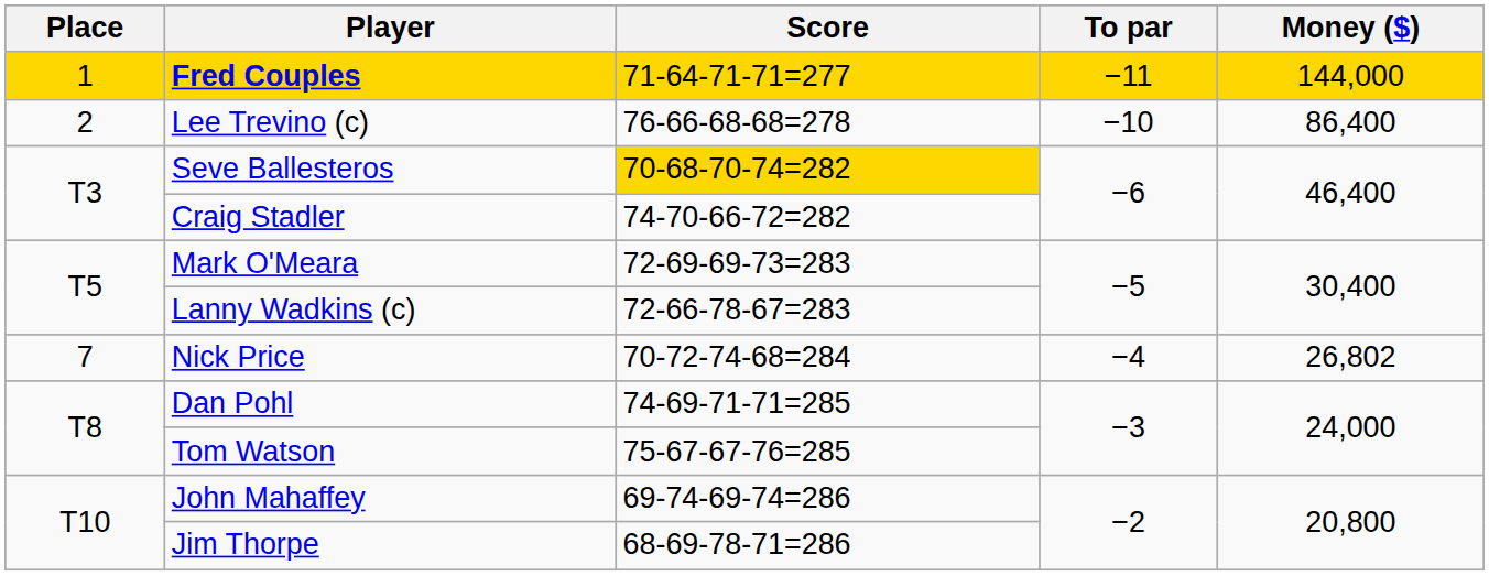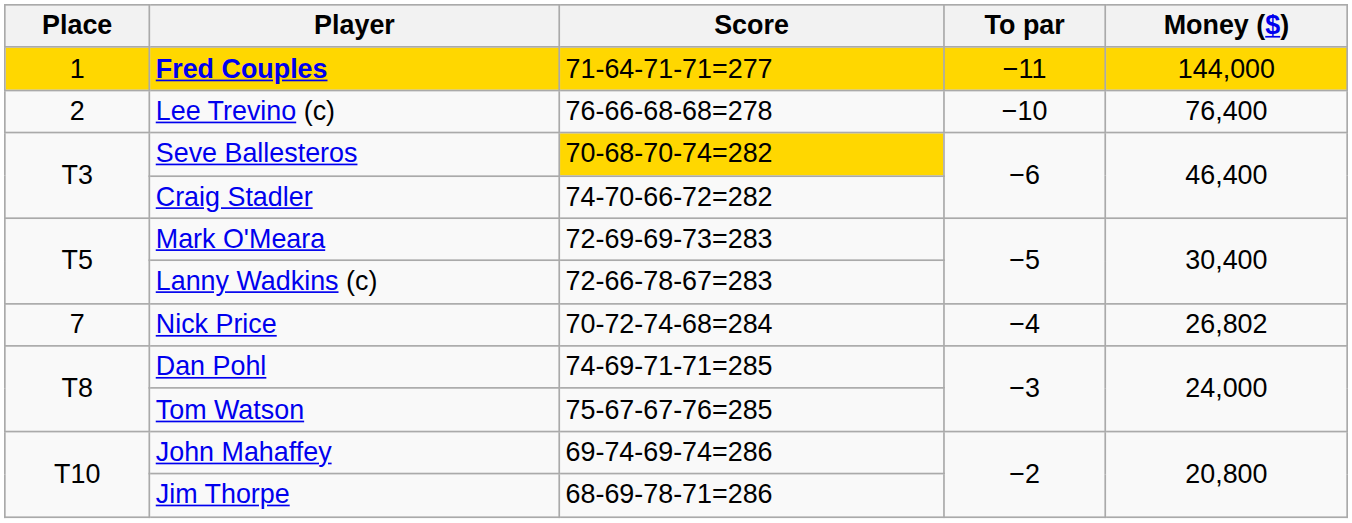Lee Trevino (c) | Money ($): 86,400 -> 76,400
